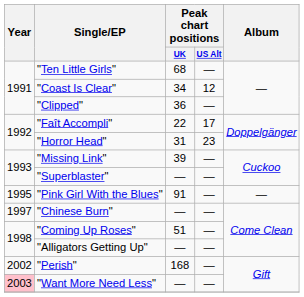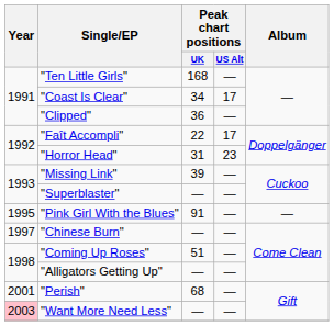"Ten Little Girls" | Peak chart positions / UK: 68 -> 168
"Coast Is Clear" | Peak chart positions / US Alt: 12 -> 17
"Perish" | Year: 2002 -> 2001
"Perish" | Peak chart positions / UK: 168 -> 68
